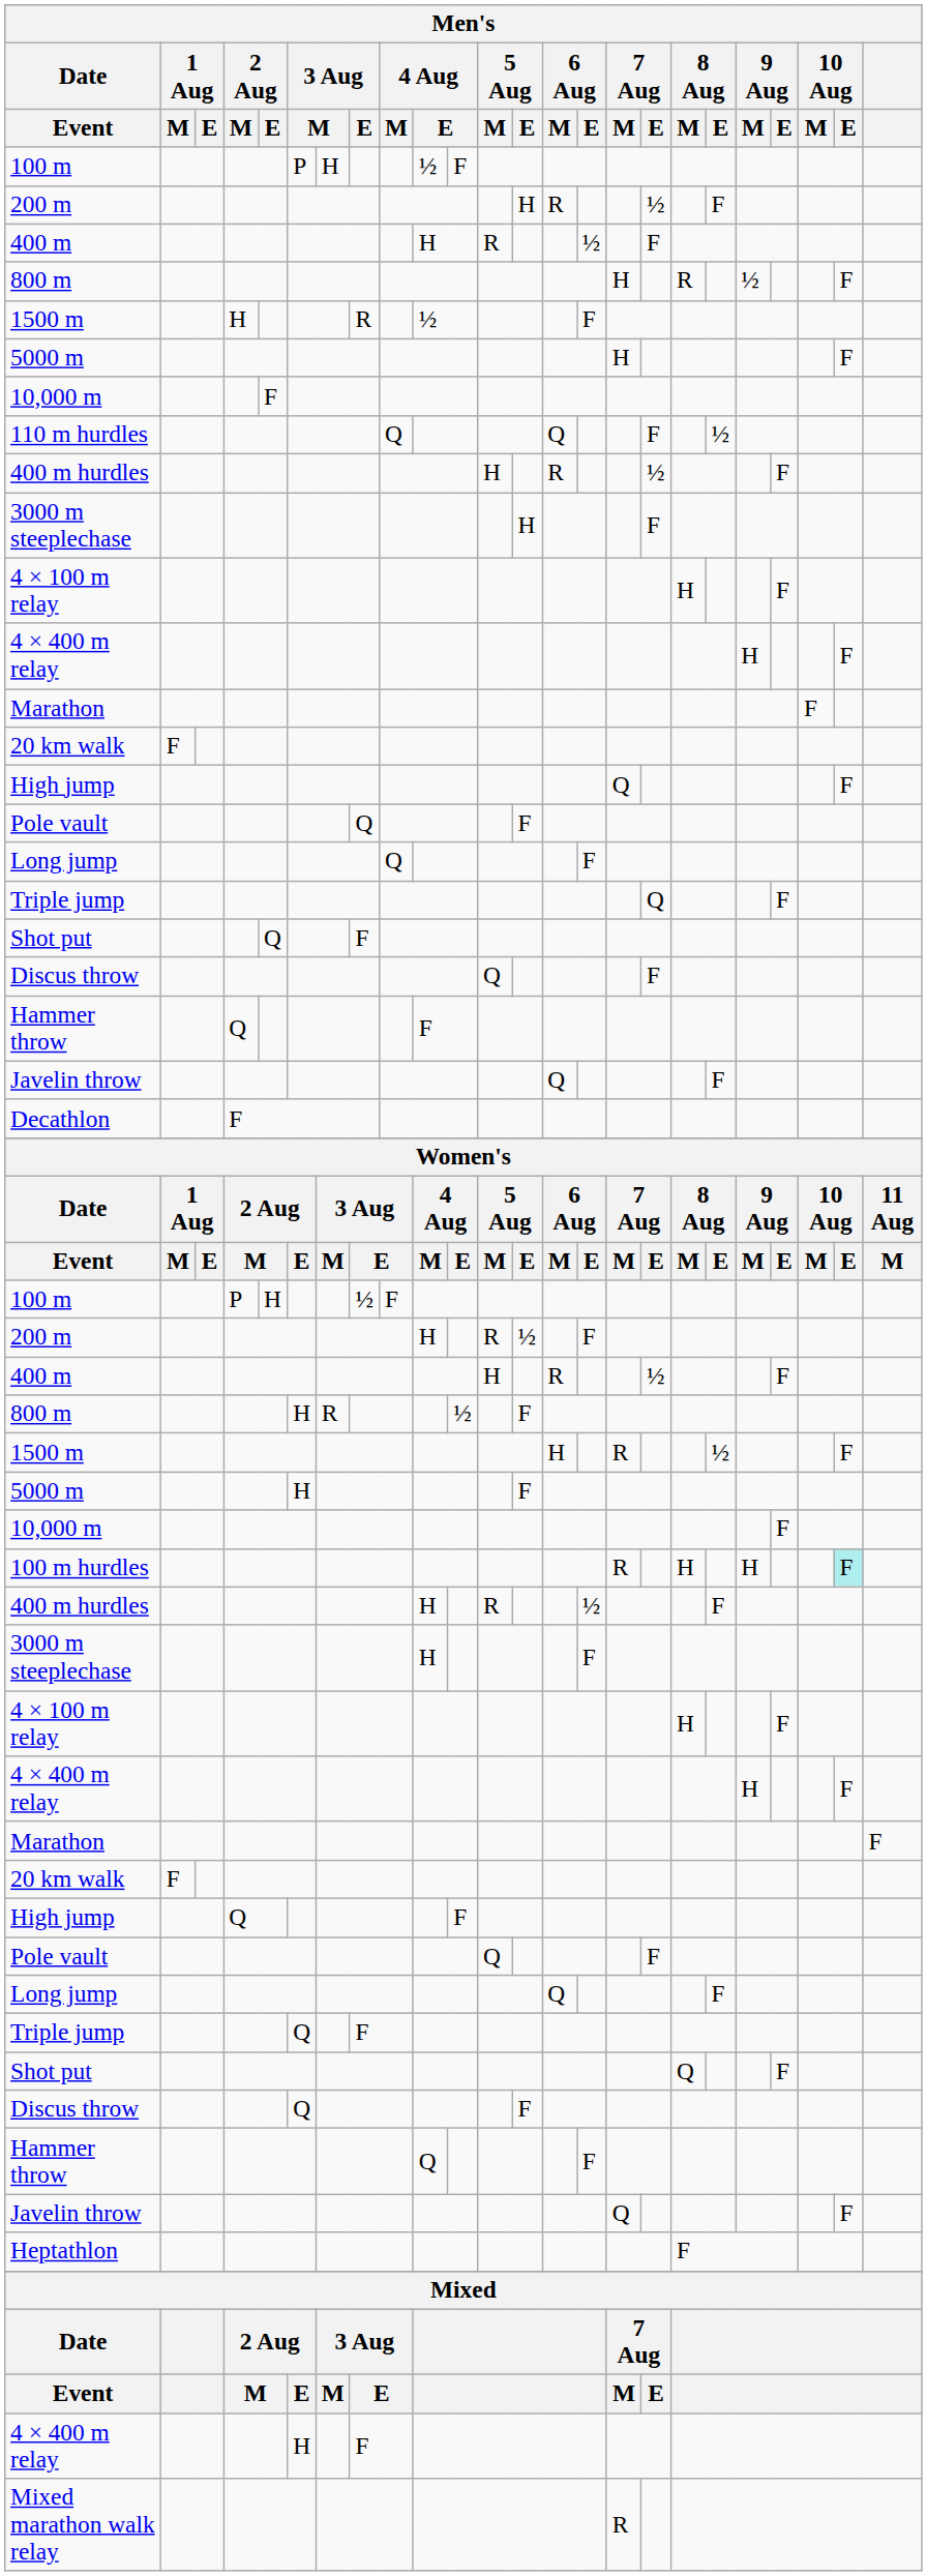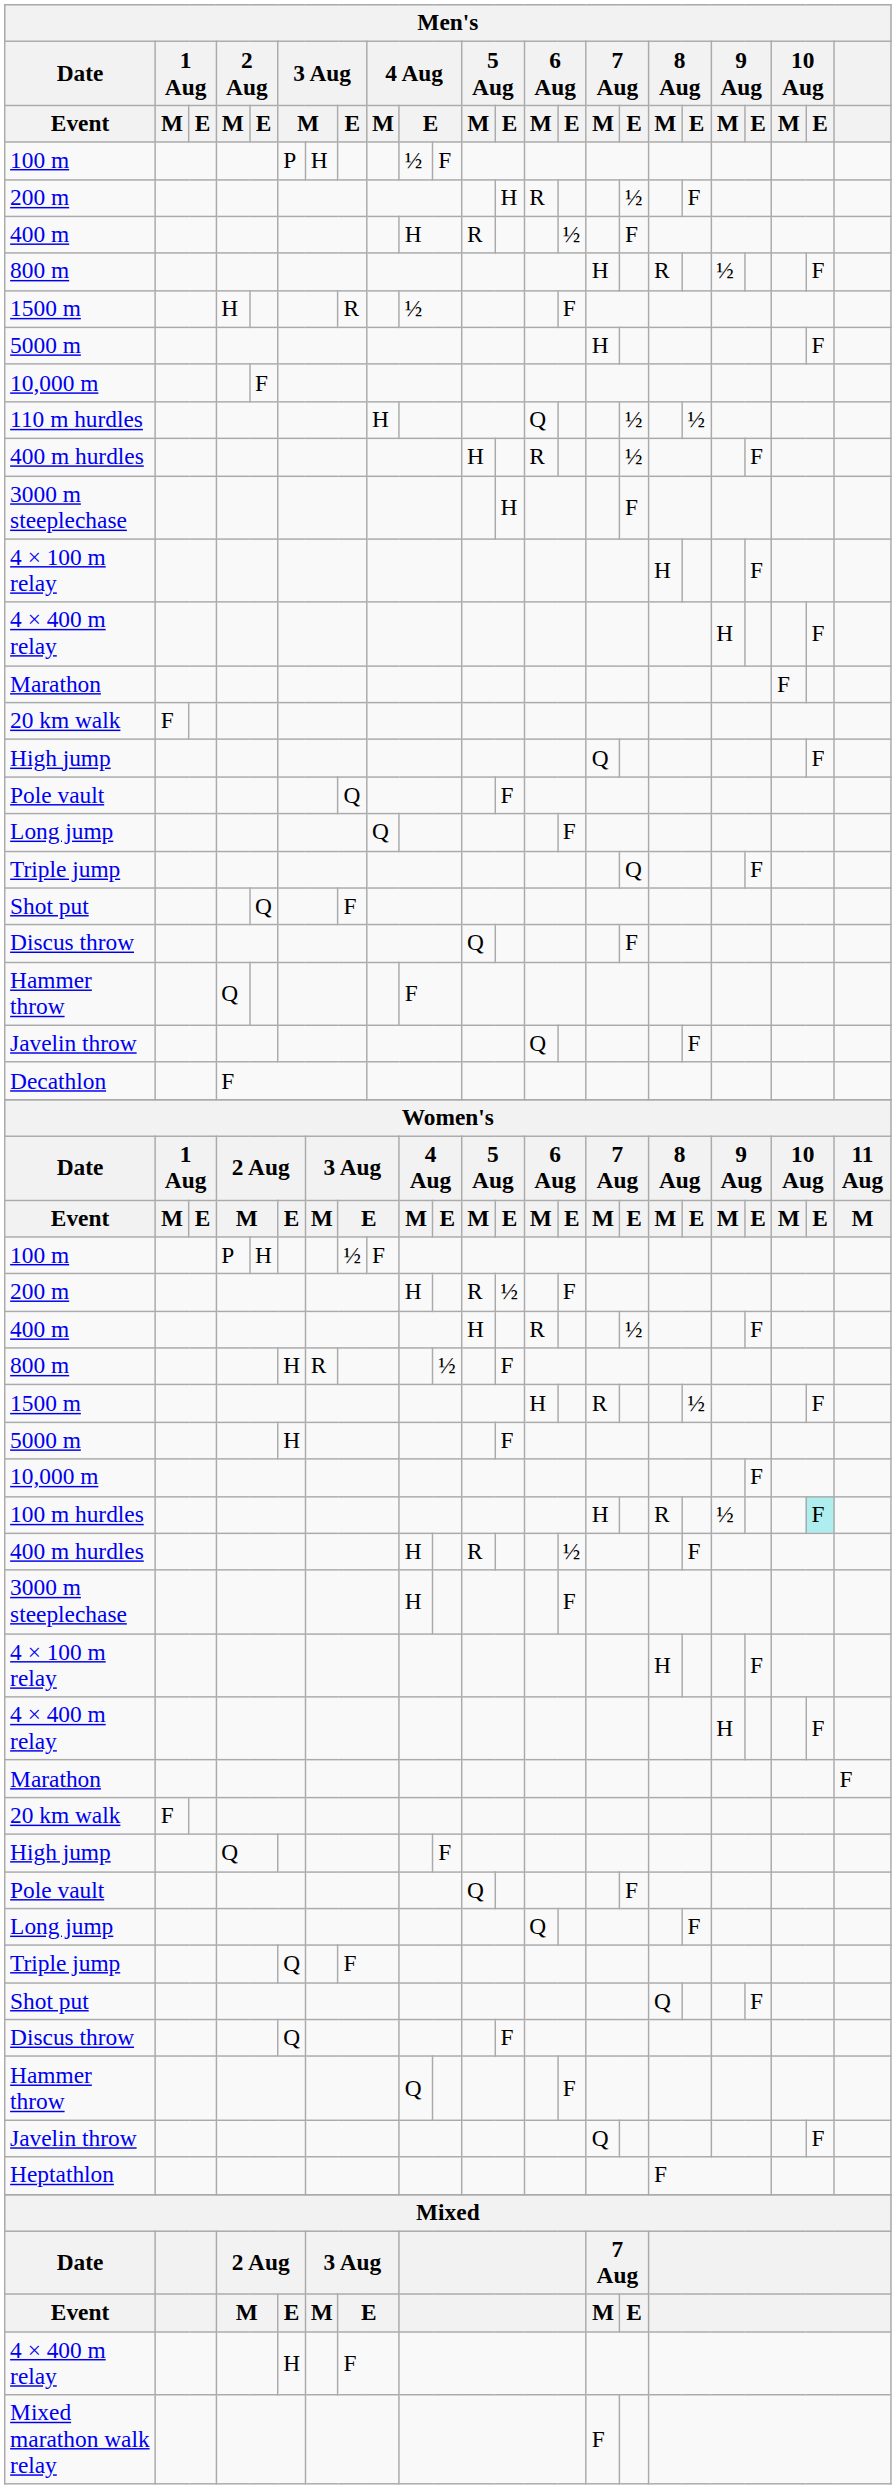110 m hurdles | Men's / 4 Aug / M: Q -> H
110 m hurdles | Men's / 7 Aug / E: F -> ½
100 m hurdles | Men's / 7 Aug / M: R -> H
100 m hurdles | Men's / 8 Aug / M: H -> R
100 m hurdles | Men's / 9 Aug / M: H -> ½
Mixed marathon walk relay | Men's / 7 Aug / M: R -> F
